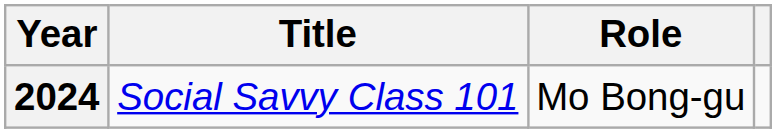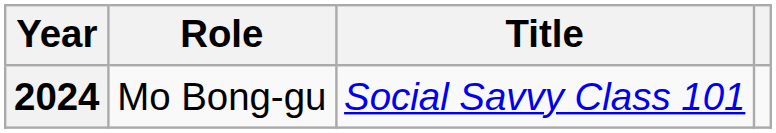columns swapped: Title <-> Role
